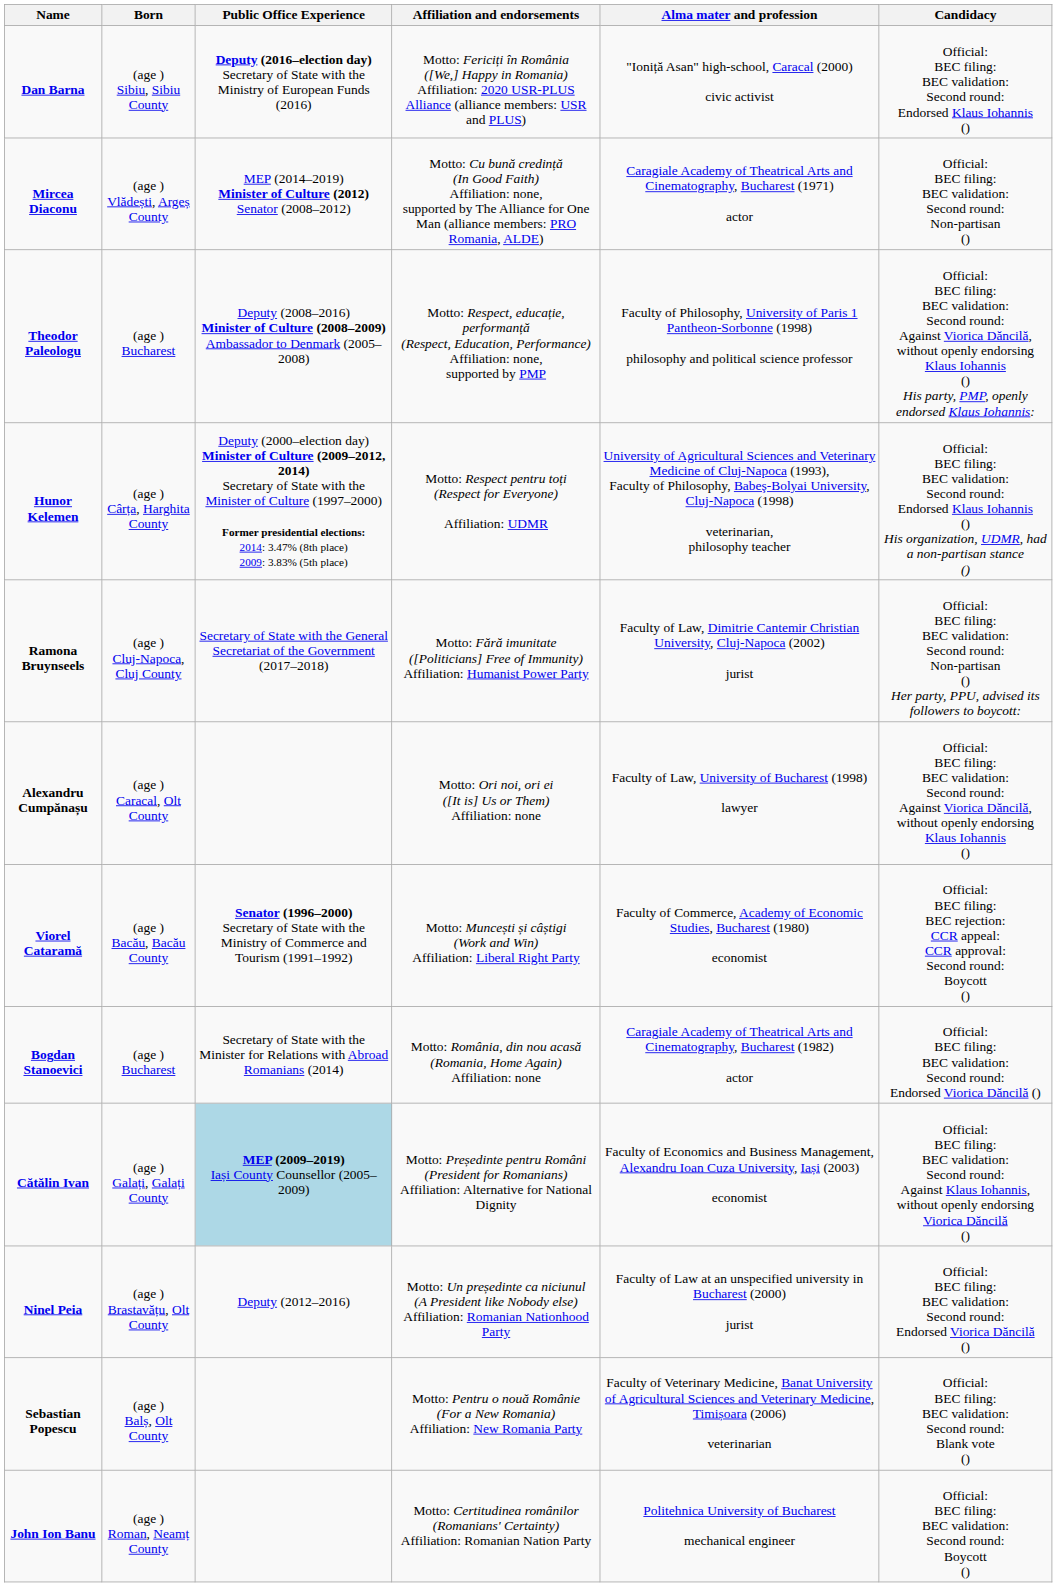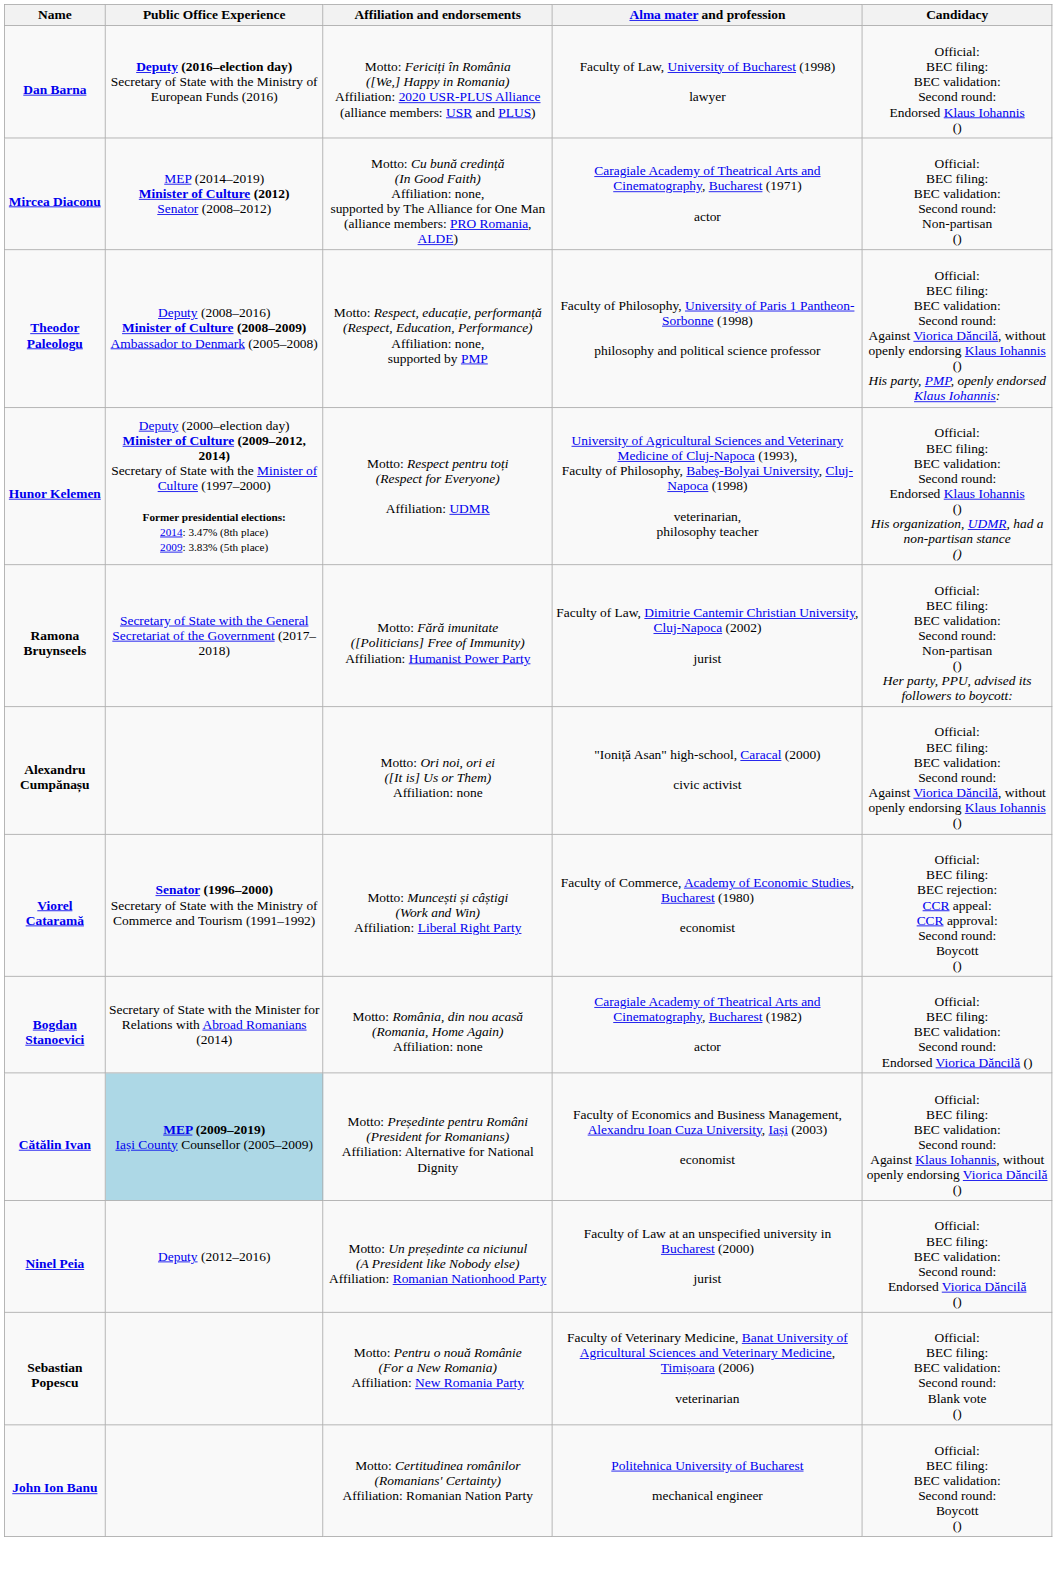- column: Born | (age ) Sibiu, Sibiu County | (age ) Vlădești, Argeș County | (age ) Bucharest | (age ) Cârța, Harghita County | (age ) Cluj-Napoca, Cluj County | (age ) Caracal, Olt County | (age ) Bacău, Bacău County | (age ) Bucharest | (age ) Galați, Galați County | (age ) Brastavățu, Olt County | (age ) Balș, Olt County | (age ) Roman, Neamț County
Dan Barna | Alma mater and profession: "Ioniță Asan" high-school, Caracal (2000) civic activist -> Faculty of Law, University of Bucharest (1998) lawyer
Alexandru Cumpănașu | Alma mater and profession: Faculty of Law, University of Bucharest (1998) lawyer -> "Ioniță Asan" high-school, Caracal (2000) civic activist
